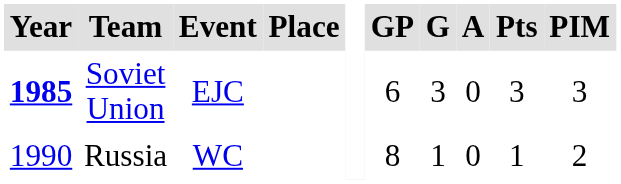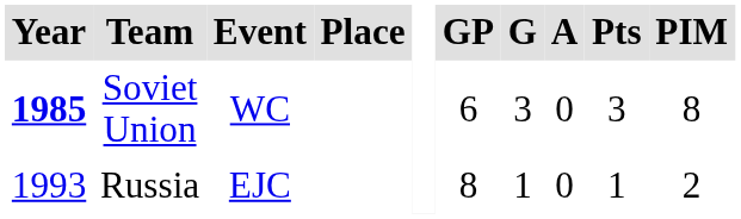Soviet Union | Event: EJC -> WC
Soviet Union | PIM: 3 -> 8
Russia | Year: 1990 -> 1993
Russia | Event: WC -> EJC
